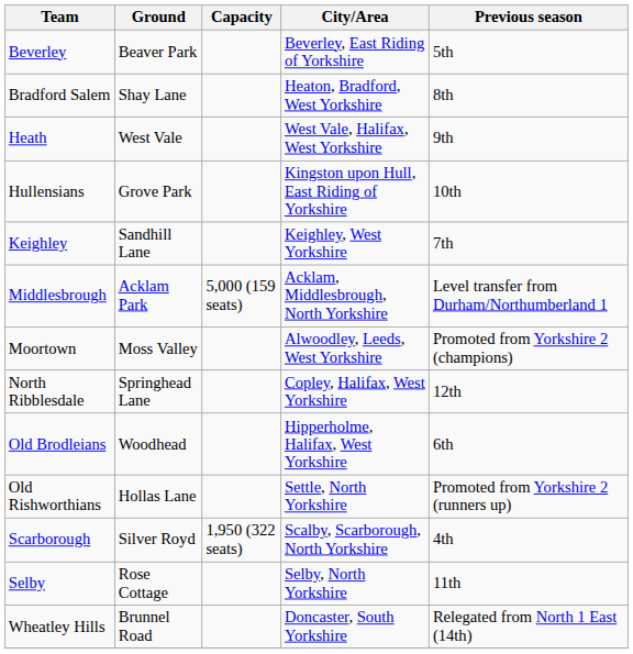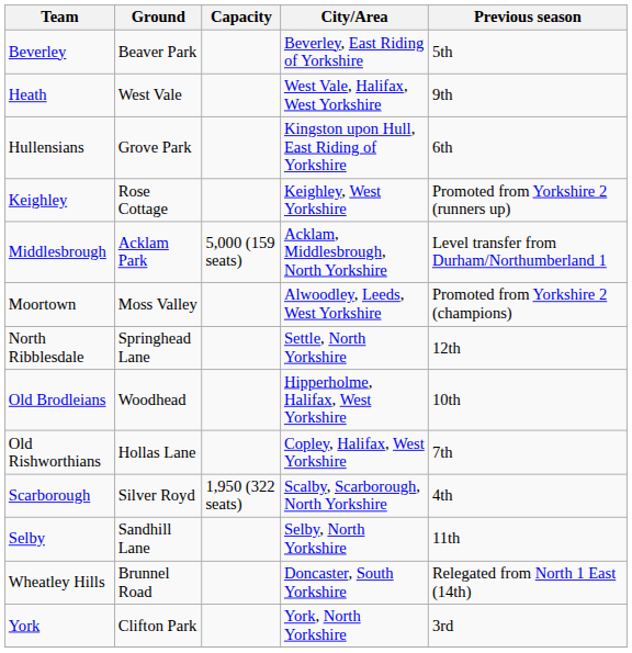- row: Bradford Salem | Shay Lane | Heaton, Bradford, West Yorkshire | 8th
Hullensians | Previous season: 10th -> 6th
Keighley | Ground: Sandhill Lane -> Rose Cottage
Keighley | Previous season: 7th -> Promoted from Yorkshire 2 (runners up)
North Ribblesdale | City/Area: Copley, Halifax, West Yorkshire -> Settle, North Yorkshire
Old Brodleians | Previous season: 6th -> 10th
Old Rishworthians | City/Area: Settle, North Yorkshire -> Copley, Halifax, West Yorkshire
Old Rishworthians | Previous season: Promoted from Yorkshire 2 (runners up) -> 7th
Selby | Ground: Rose Cottage -> Sandhill Lane
+ row: York | Clifton Park | York, North Yorkshire | 3rd
